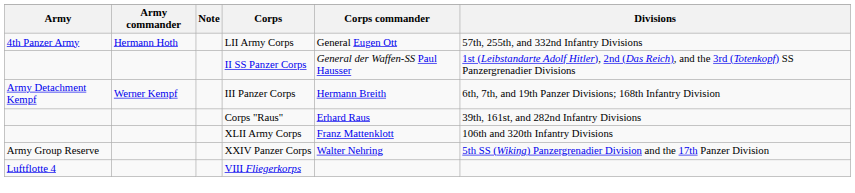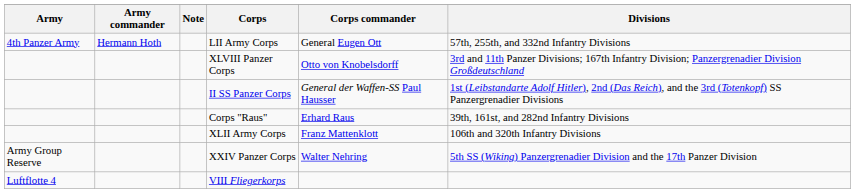+ row: XLVIII Panzer Corps | Otto von Knobelsdorff | 3rd and 11th Panzer Divisions; 167th Infantry Division; Panzergrenadier Division Großdeutschland
- row: Army Detachment Kempf | Werner Kempf | III Panzer Corps | Hermann Breith | 6th, 7th, and 19th Panzer Divisions; 168th Infantry Division
